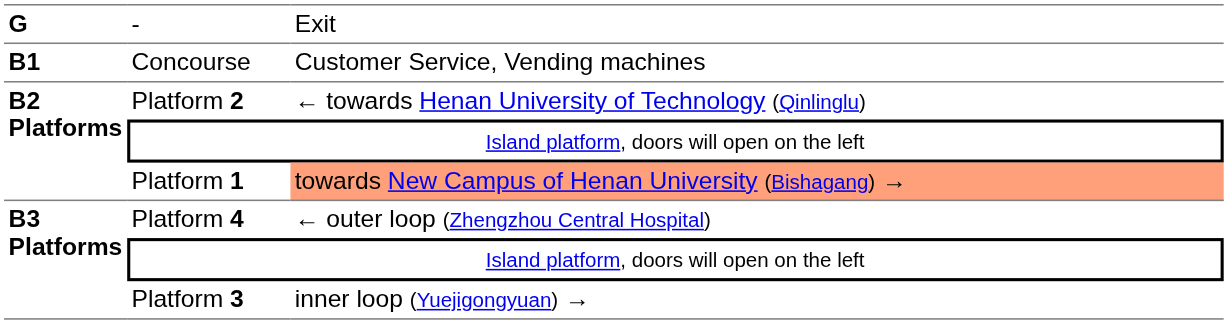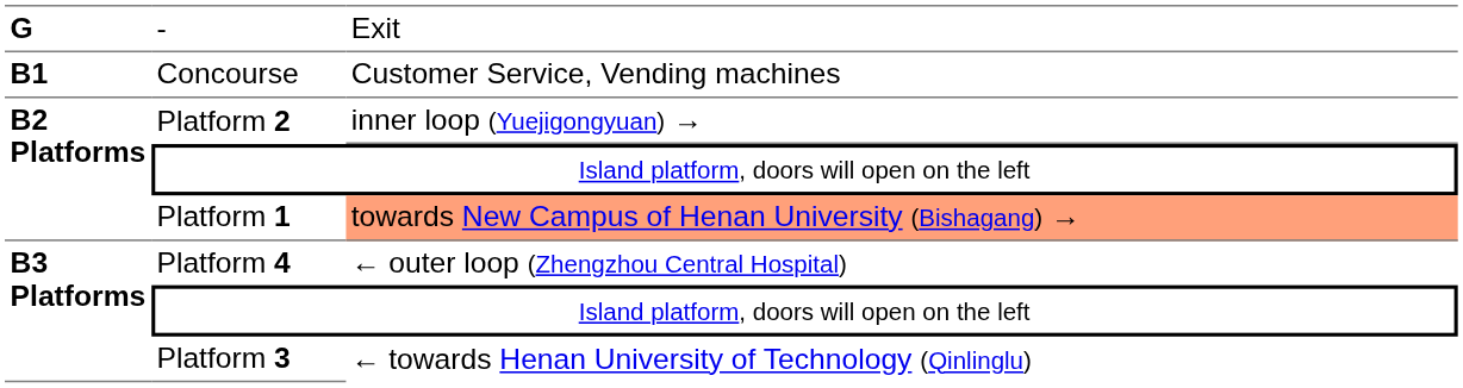Platform 2 | column 3: ← towards Henan University of Technology (Qinlinglu) -> inner loop (Yuejigongyuan) →
Platform 3 | column 3: inner loop (Yuejigongyuan) → -> ← towards Henan University of Technology (Qinlinglu)
